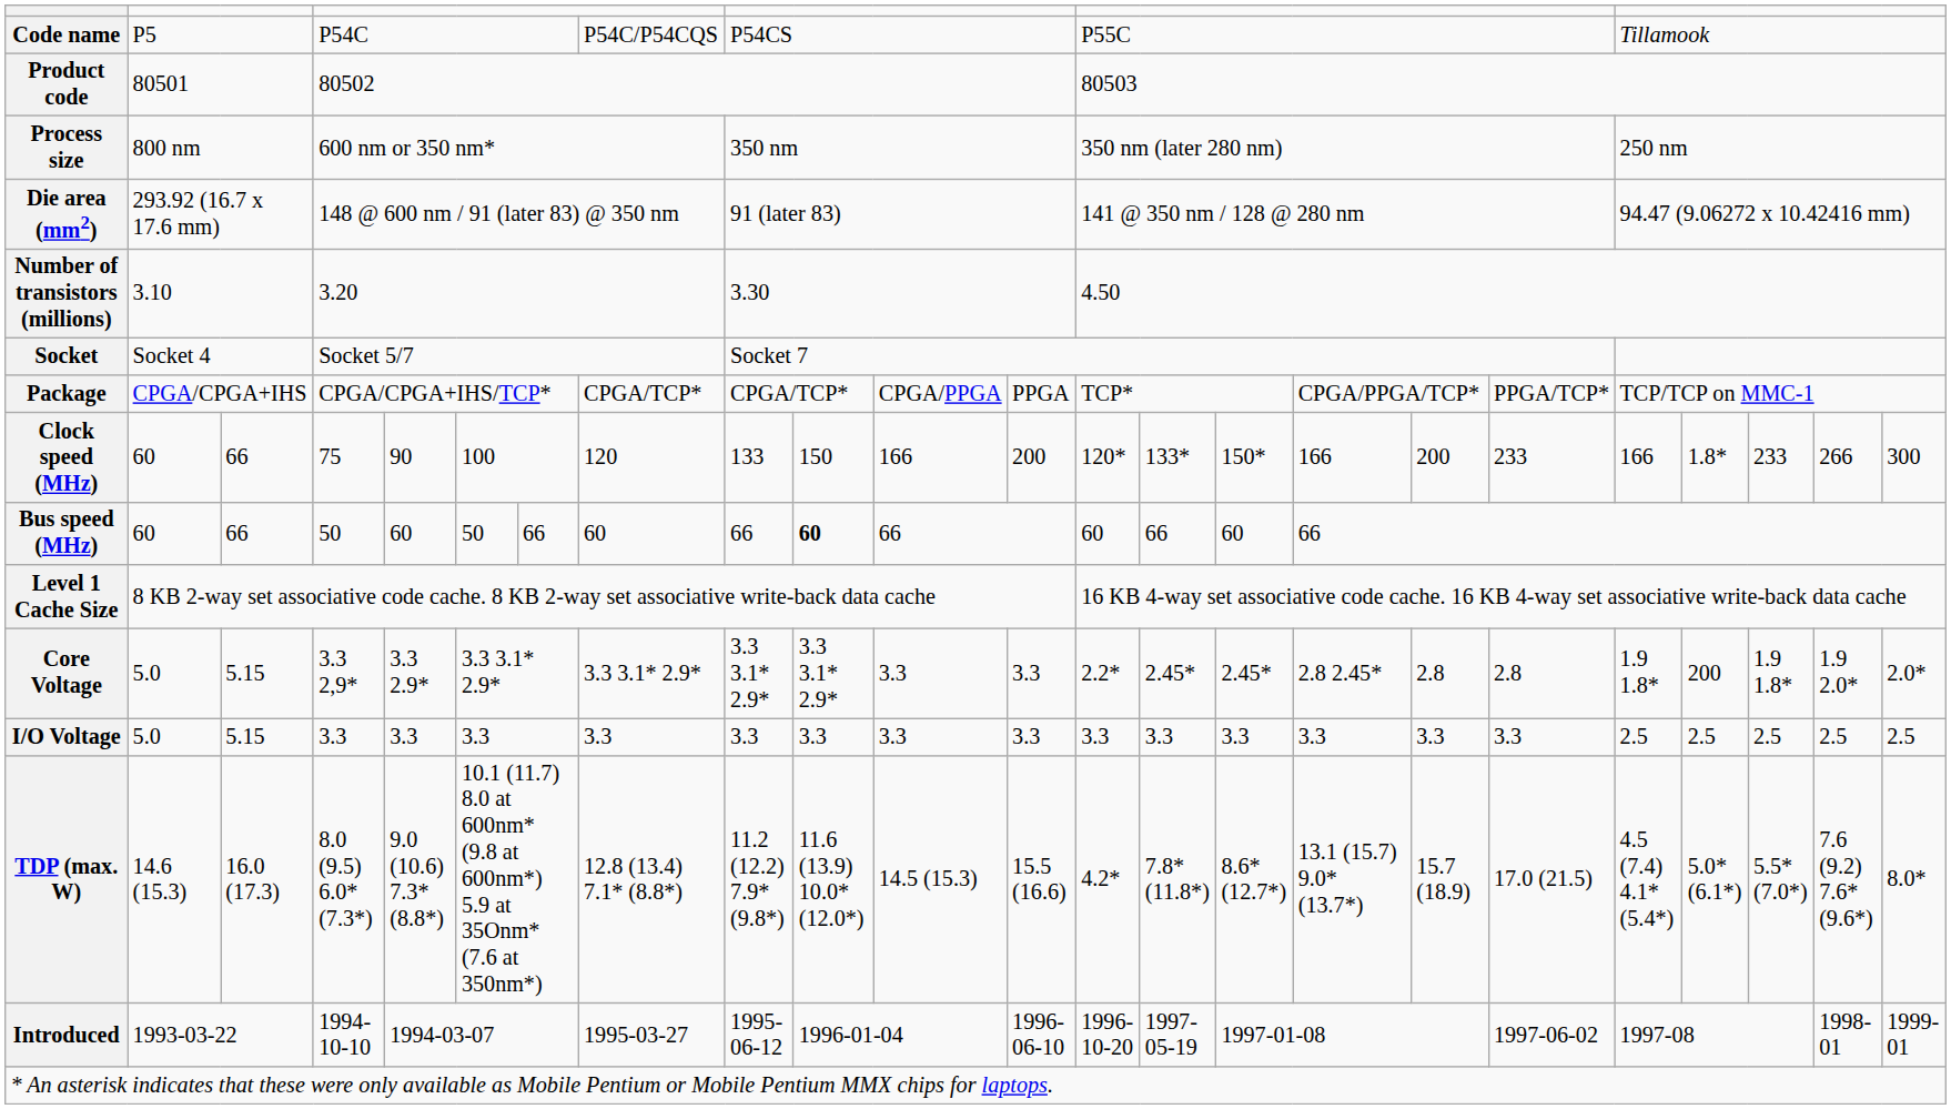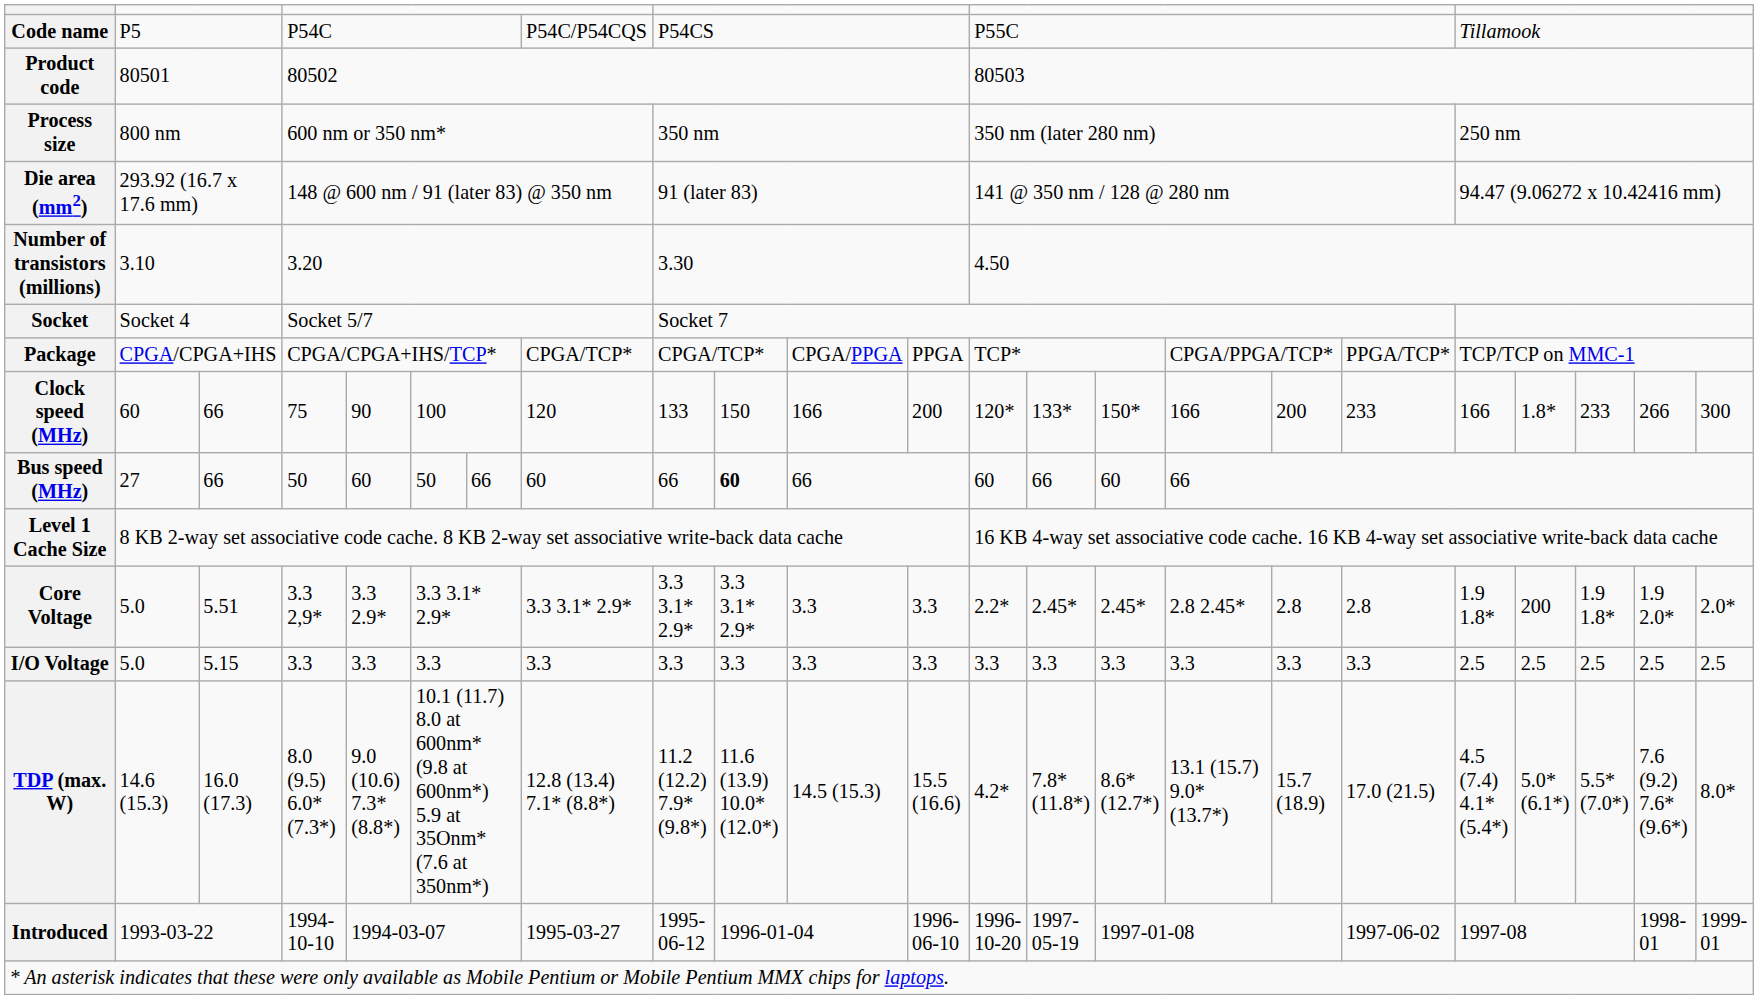Bus speed (MHz) | column 2: 60 -> 27
Core Voltage | column 3: 5.15 -> 5.51
